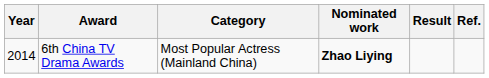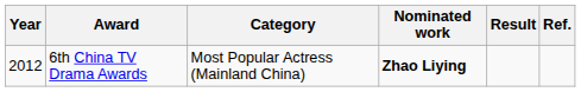6th China TV Drama Awards | Year: 2014 -> 2012
